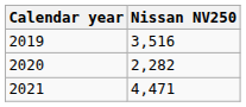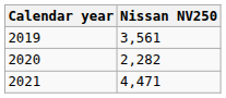2019 | Nissan NV250: 3,516 -> 3,561
